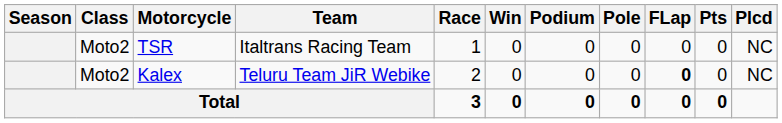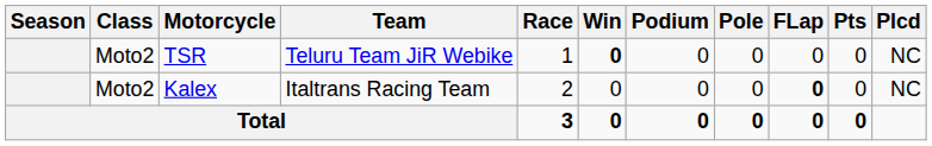TSR | Team: Italtrans Racing Team -> Teluru Team JiR Webike
TSR | Win: normal -> bold
Kalex | Team: Teluru Team JiR Webike -> Italtrans Racing Team
